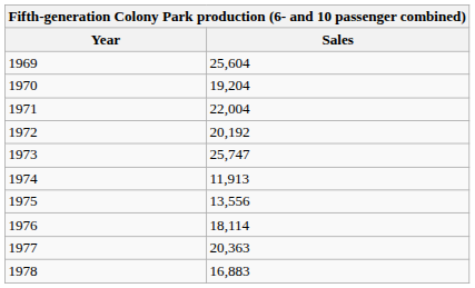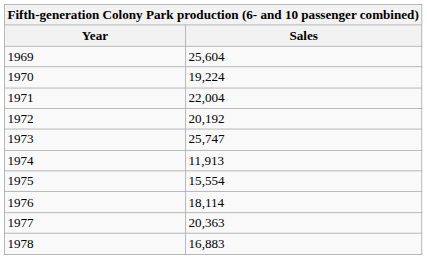1970 | Sales: 19,204 -> 19,224
1975 | Sales: 13,556 -> 15,554
